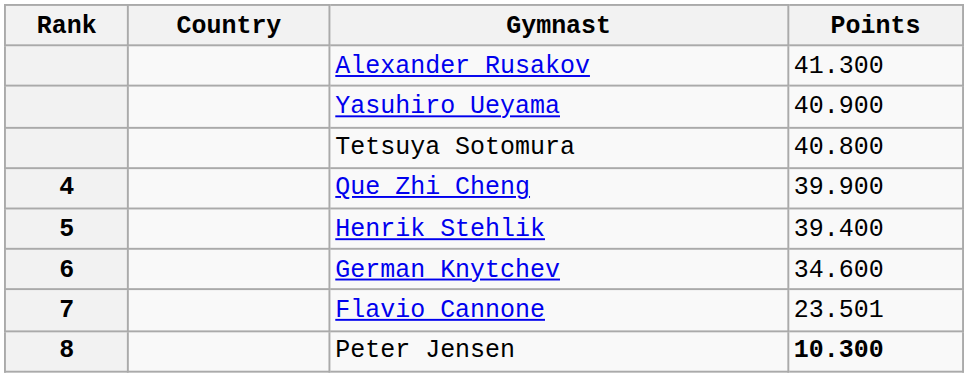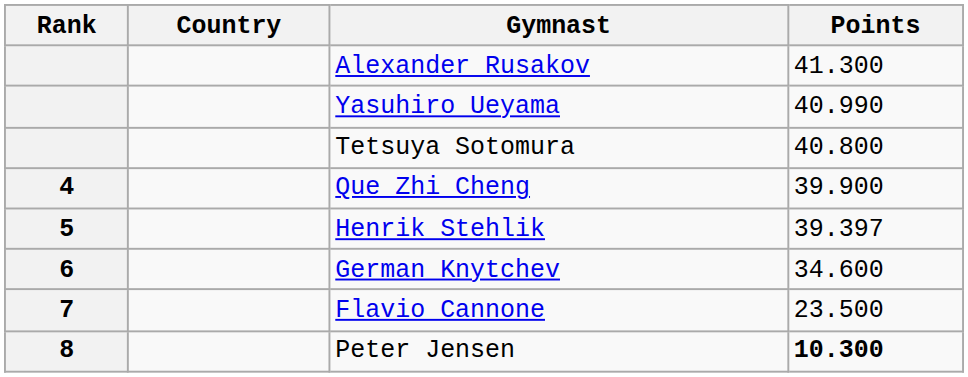Yasuhiro Ueyama | Points: 40.900 -> 40.990
Henrik Stehlik | Points: 39.400 -> 39.397
Flavio Cannone | Points: 23.501 -> 23.500
